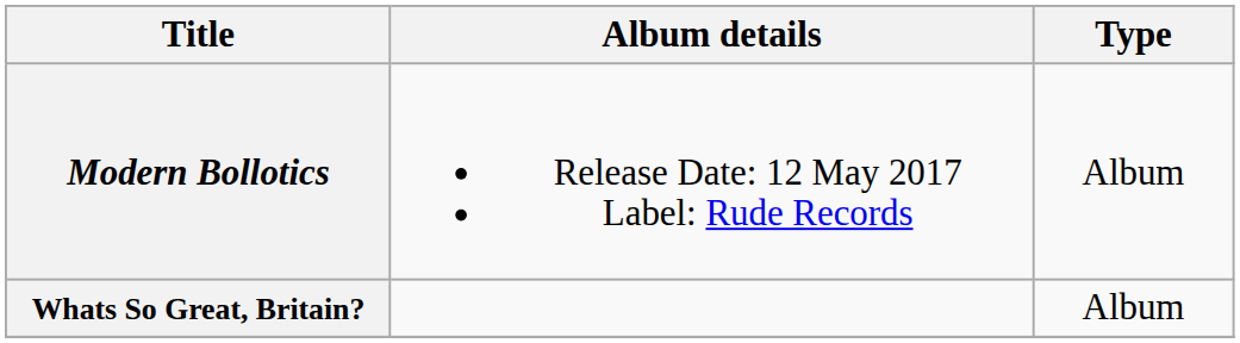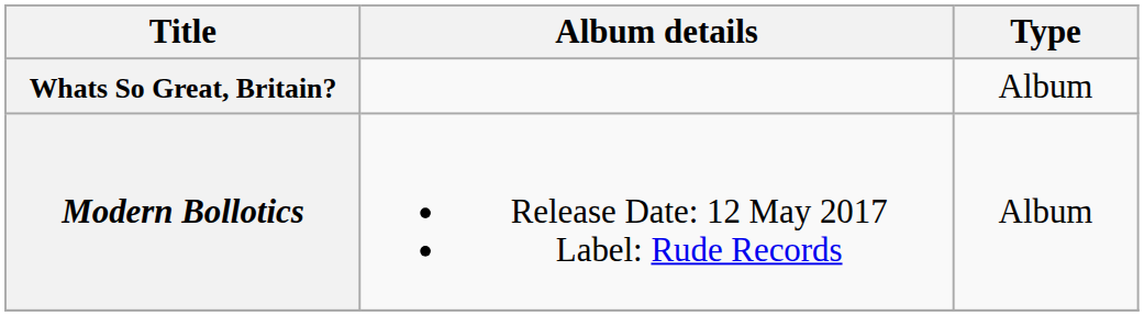rows swapped: Modern Bollotics <-> Whats So Great, Britain?
